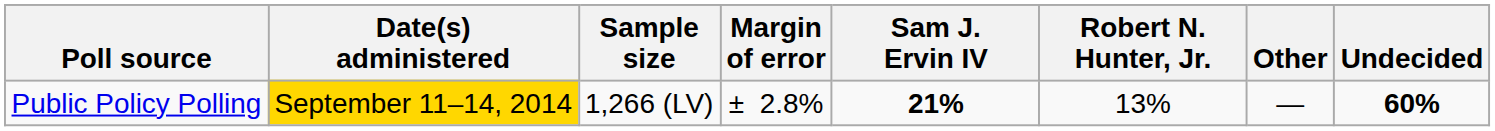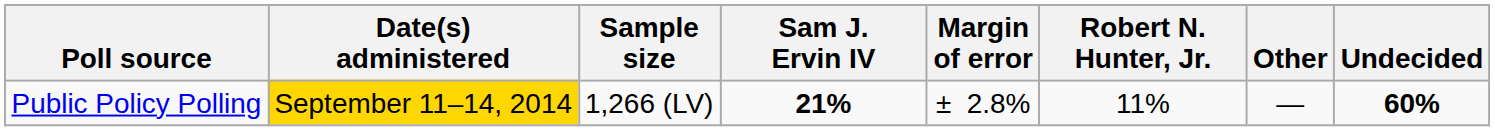columns swapped: Margin of error <-> Sam J. Ervin IV
Public Policy Polling | Robert N. Hunter, Jr.: 13% -> 11%
